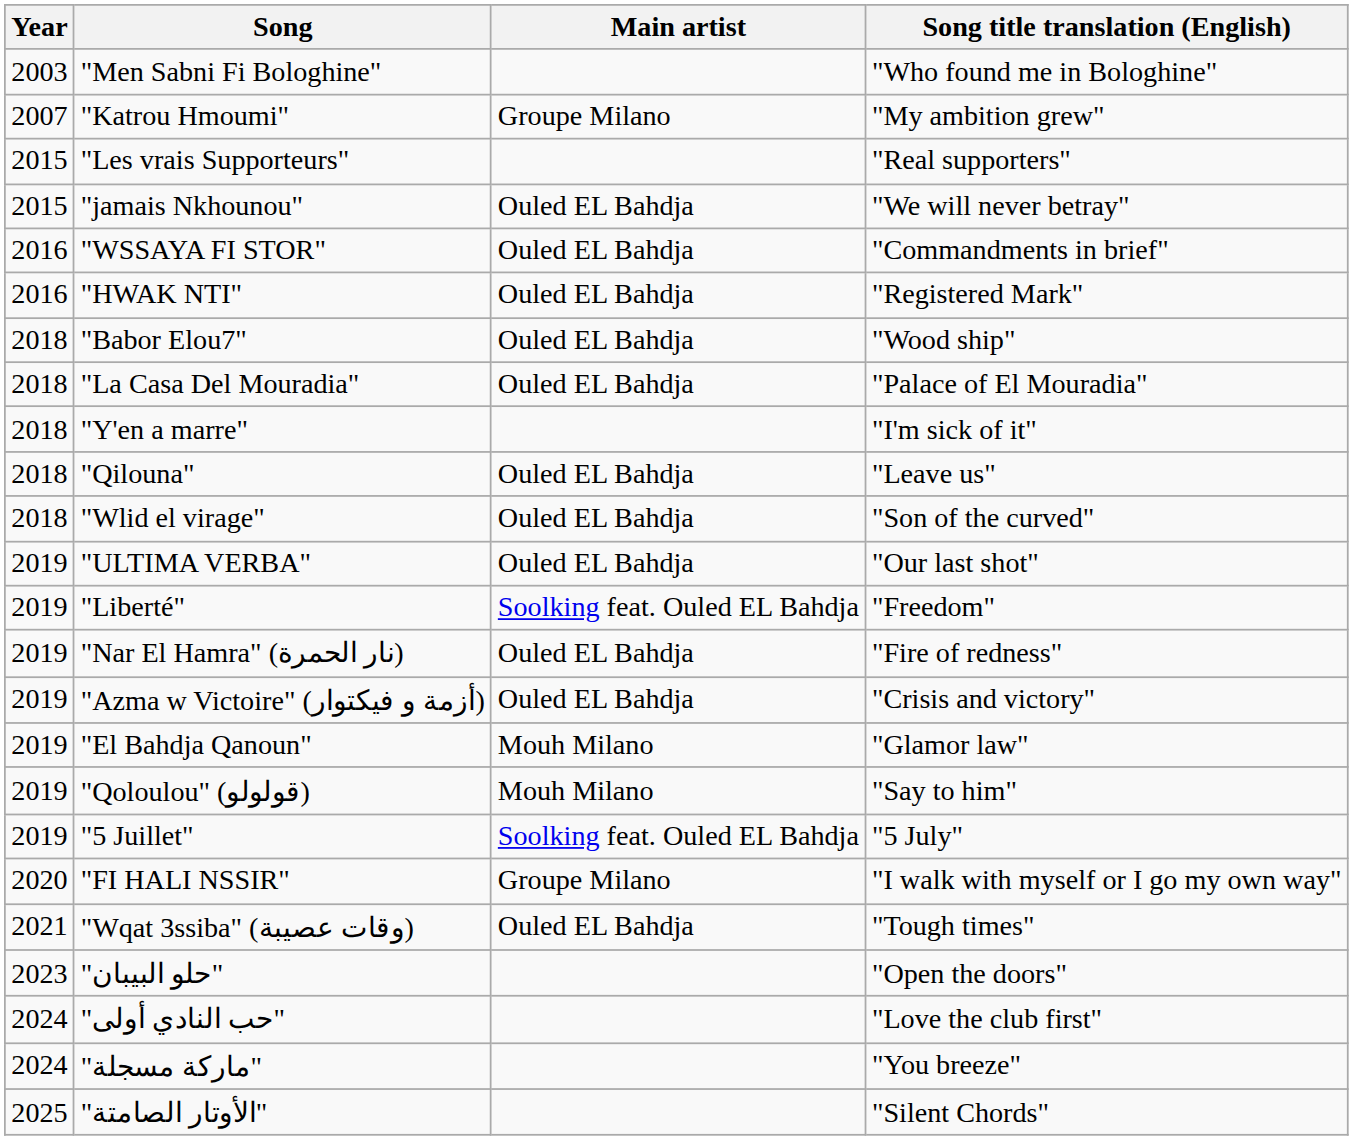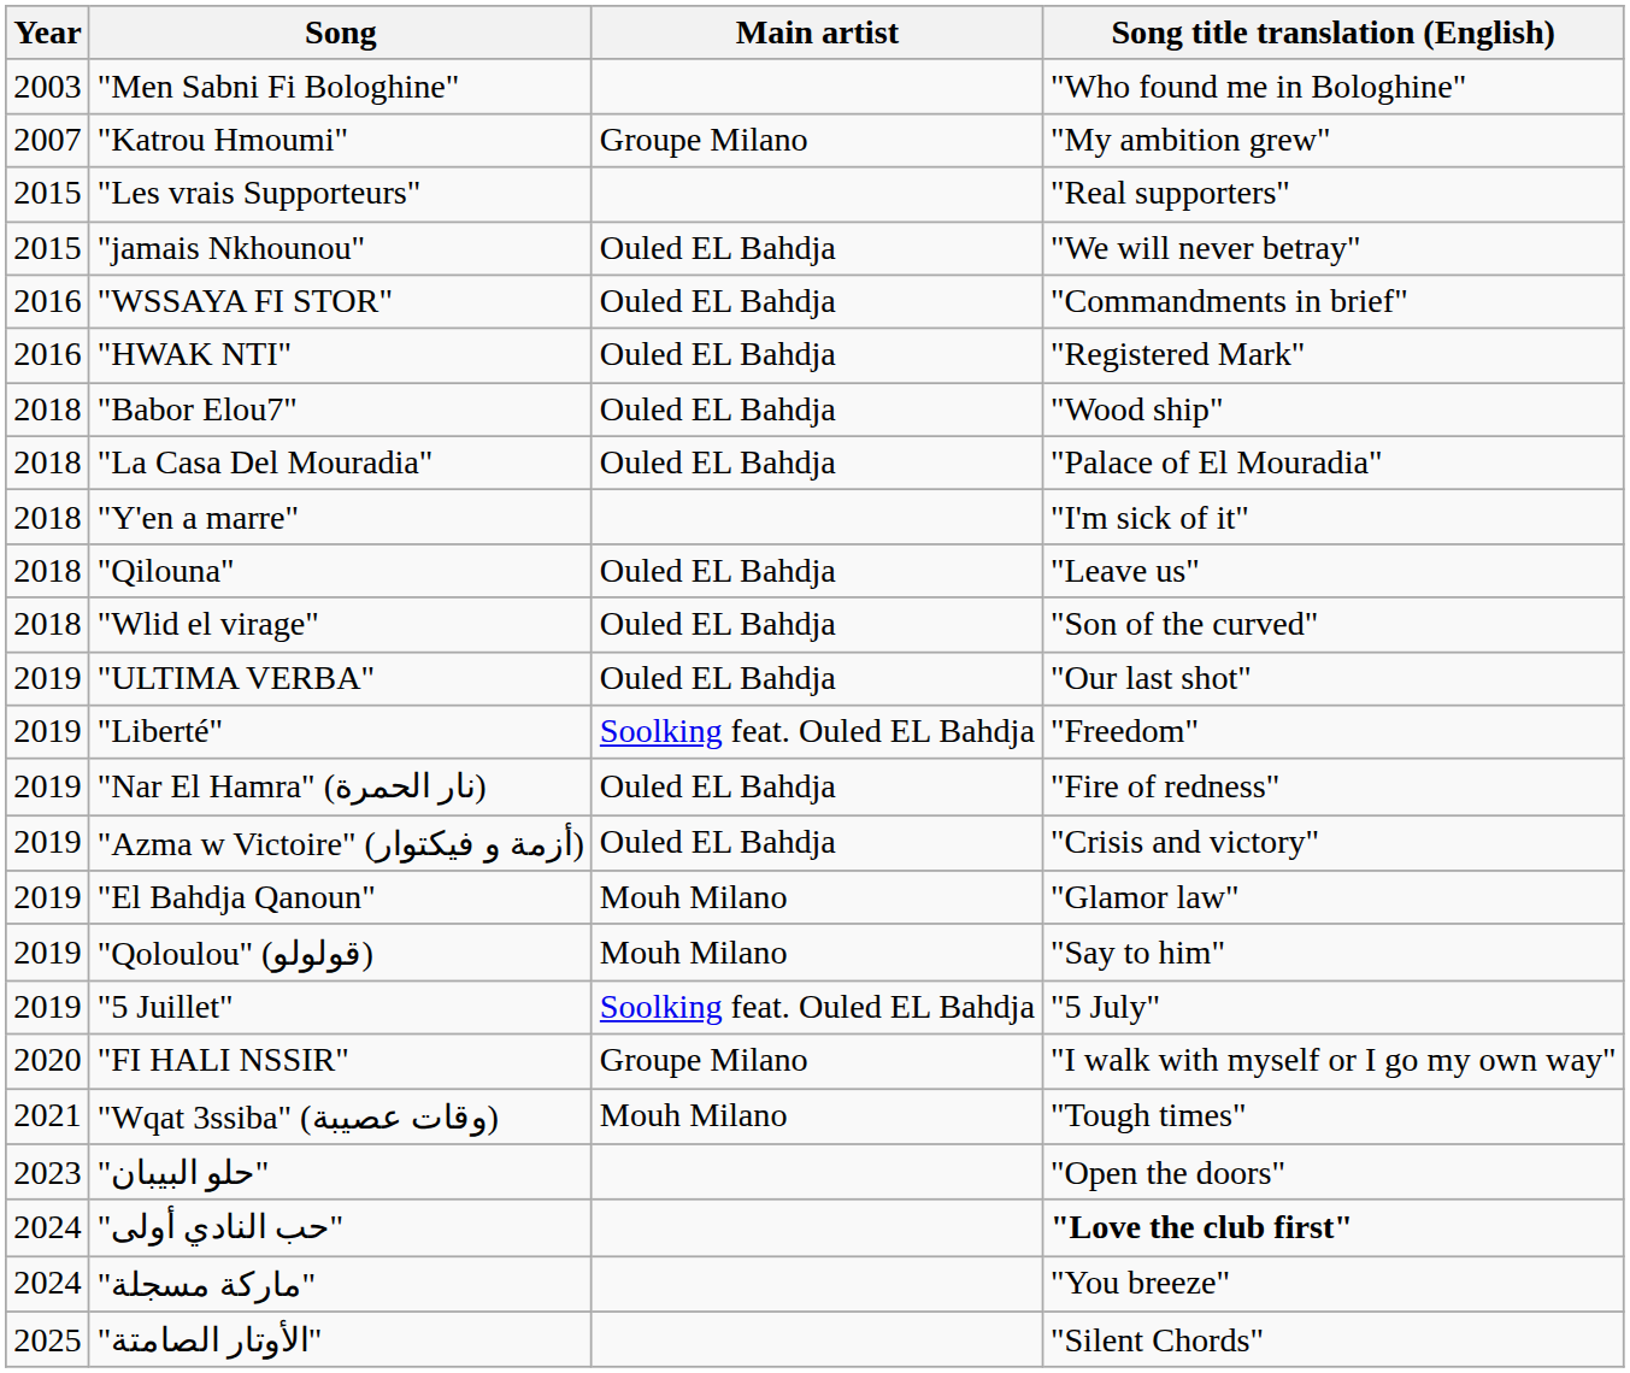"Wqat 3ssiba" (وقات عصيبة) | Main artist: Ouled EL Bahdja -> Mouh Milano
"حب النادي أولى" | Song title translation (English): normal -> bold
